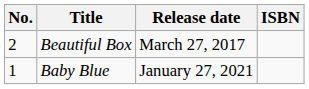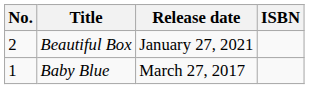Beautiful Box | Release date: March 27, 2017 -> January 27, 2021
Baby Blue | Release date: January 27, 2021 -> March 27, 2017
